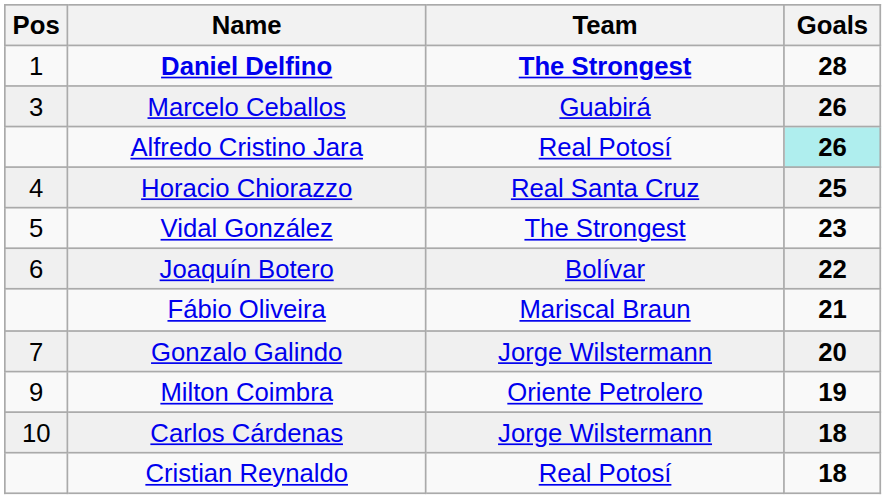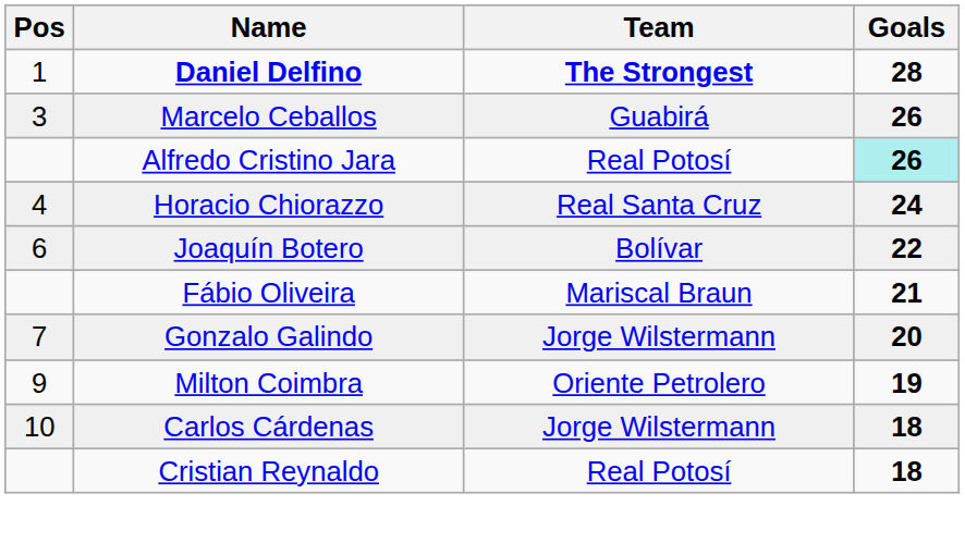Horacio Chiorazzo | Goals: 25 -> 24
- row: 5 | Vidal González | The Strongest | 23
